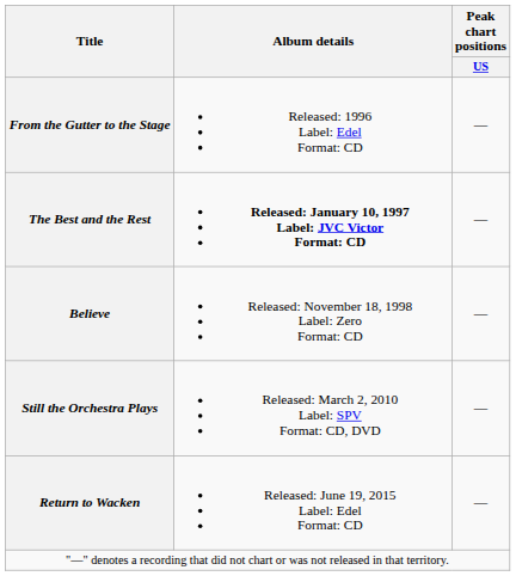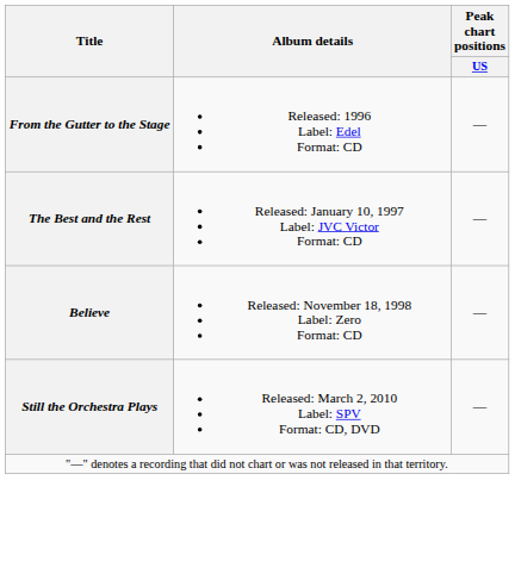The Best and the Rest | Album details: bold -> normal
- row: Return to Wacken | Released: June 19, 2015 Label: Edel Format: CD | —
